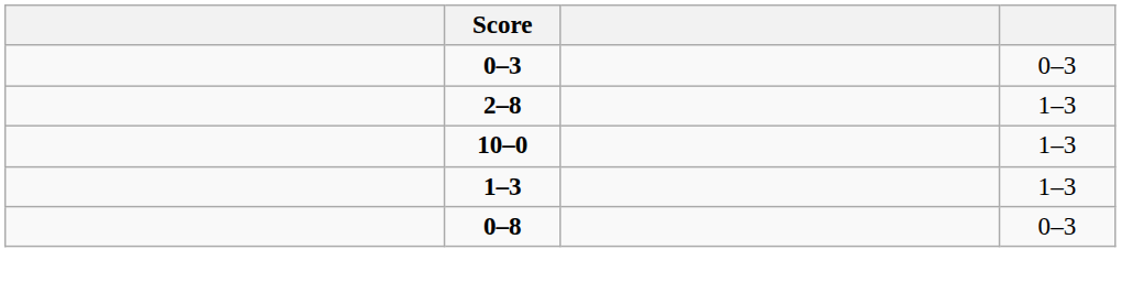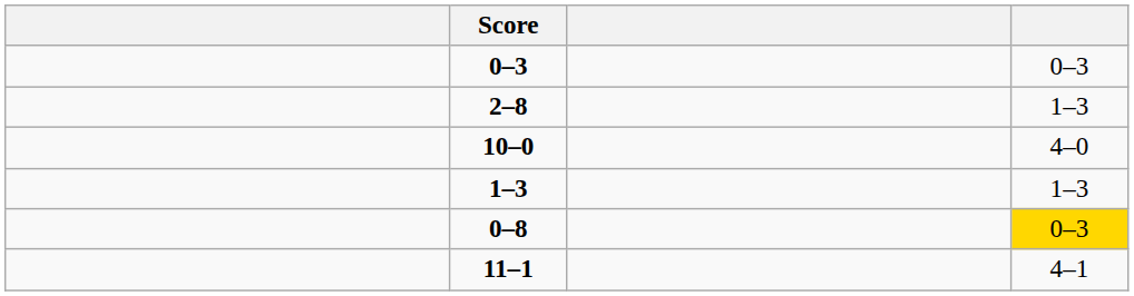10–0 | column 4: 1–3 -> 4–0
0–8 | column 4: no background -> gold background
+ row: 11–1 | 4–1
